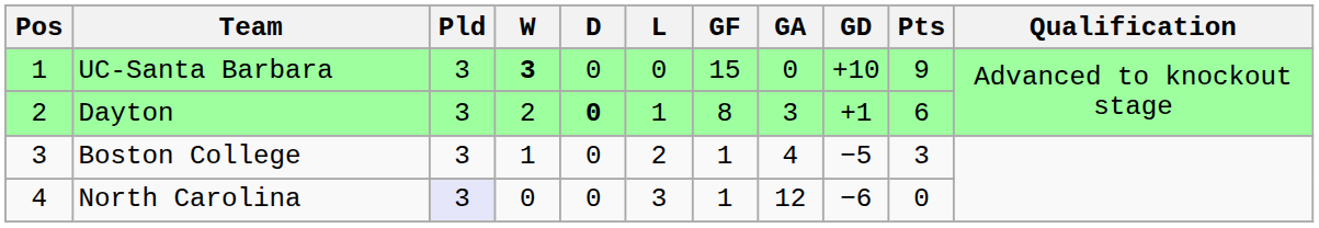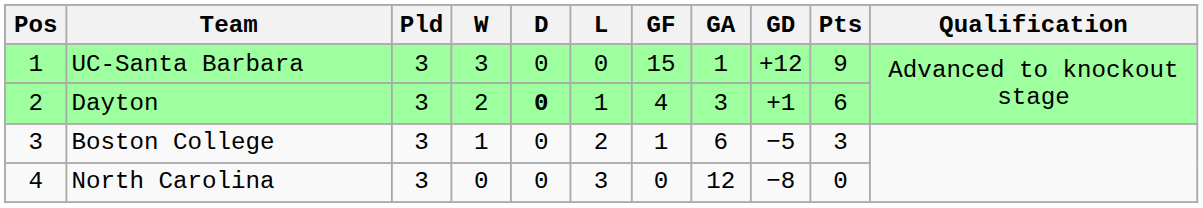UC-Santa Barbara | W: bold -> normal
UC-Santa Barbara | GA: 0 -> 1
UC-Santa Barbara | GD: +10 -> +12
Dayton | GF: 8 -> 4
Boston College | GA: 4 -> 6
North Carolina | Pld: lavender background -> no background
North Carolina | GF: 1 -> 0
North Carolina | GD: −6 -> −8
